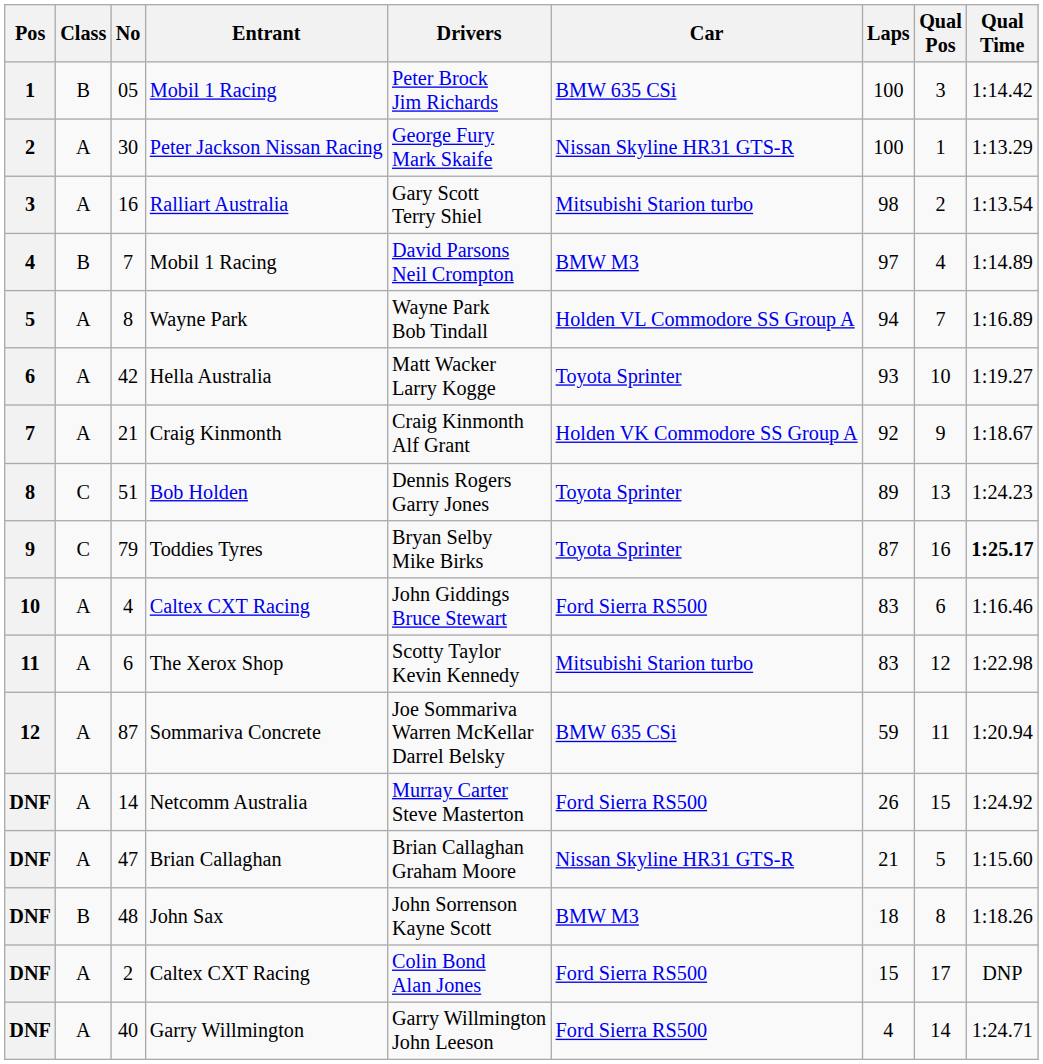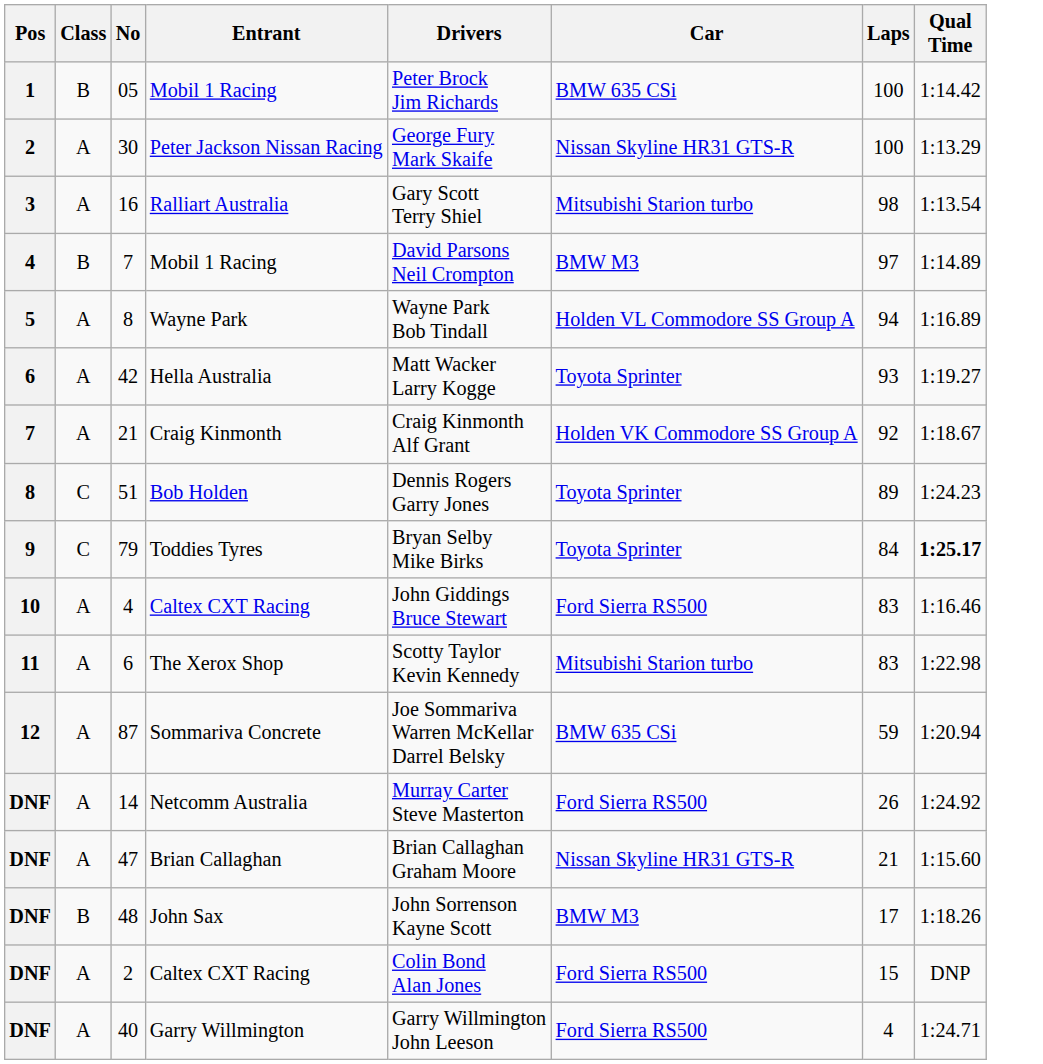- column: Qual Pos | 3 | 1 | 2 | 4 | 7 | 10 | 9 | 13 | 16 | 6 | 12 | 11 | 15 | 5 | 8 | 17 | 14
79 | Laps: 87 -> 84
48 | Laps: 18 -> 17
